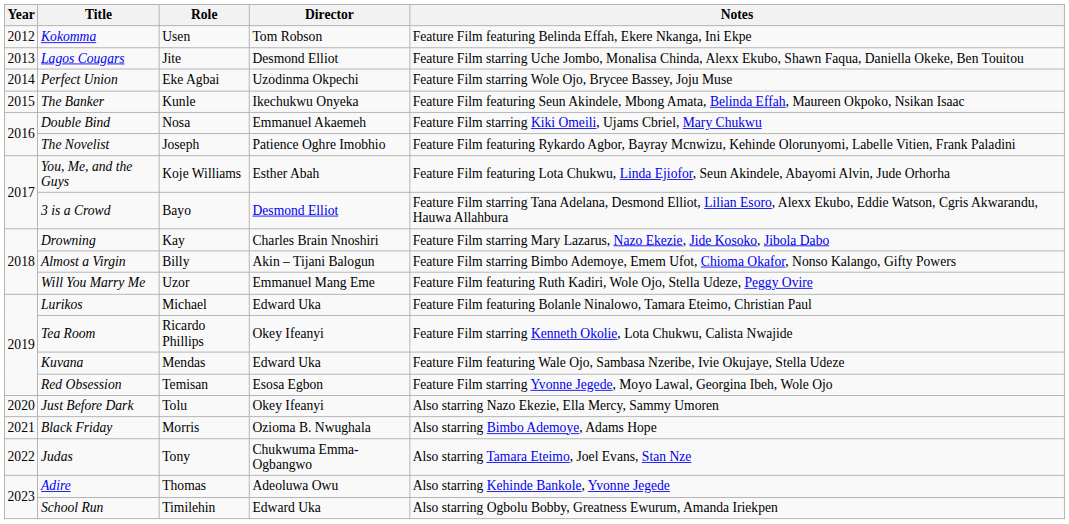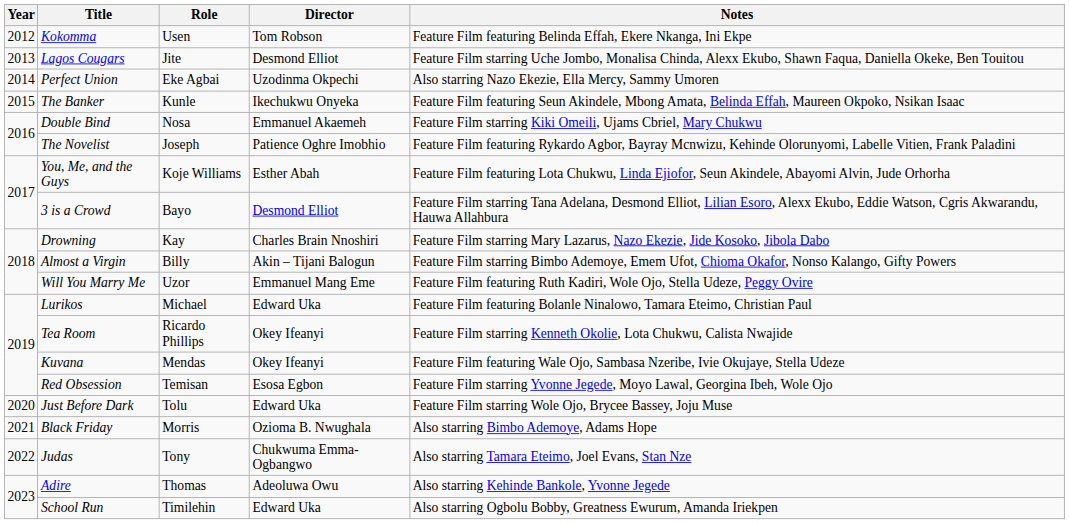Perfect Union | Notes: Feature Film starring Wole Ojo, Brycee Bassey, Joju Muse -> Also starring Nazo Ekezie, Ella Mercy, Sammy Umoren
Kuvana | Director: Edward Uka -> Okey Ifeanyi
Just Before Dark | Director: Okey Ifeanyi -> Edward Uka
Just Before Dark | Notes: Also starring Nazo Ekezie, Ella Mercy, Sammy Umoren -> Feature Film starring Wole Ojo, Brycee Bassey, Joju Muse
